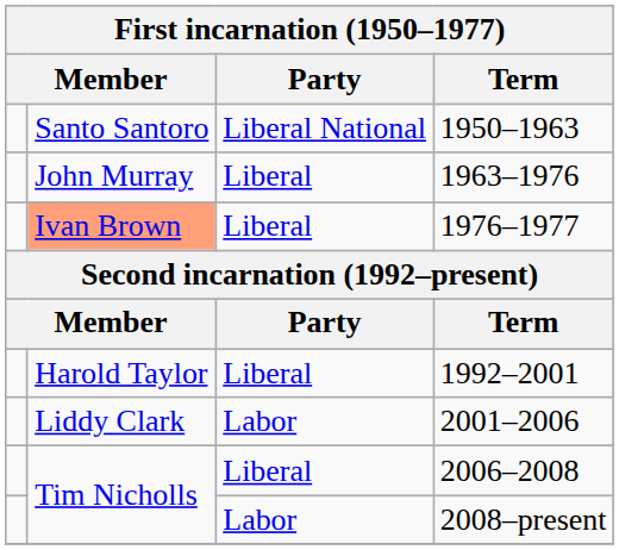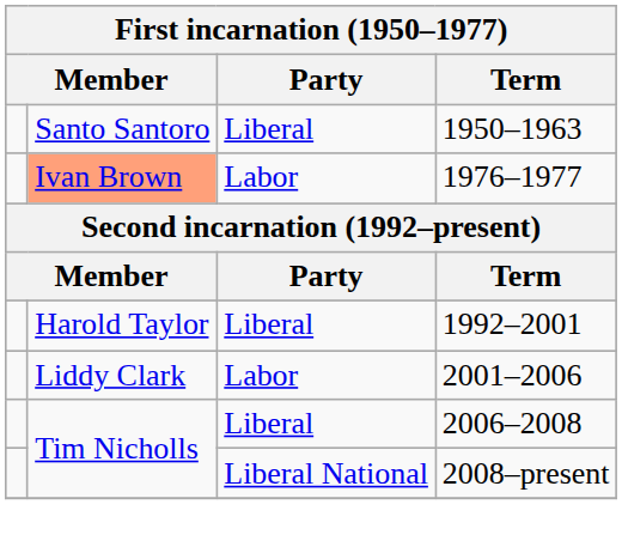1950–1963 | Party: Liberal National -> Liberal
- row: John Murray | Liberal | 1963–1976
1976–1977 | Party: Liberal -> Labor
2008–present | Party: Labor -> Liberal National
